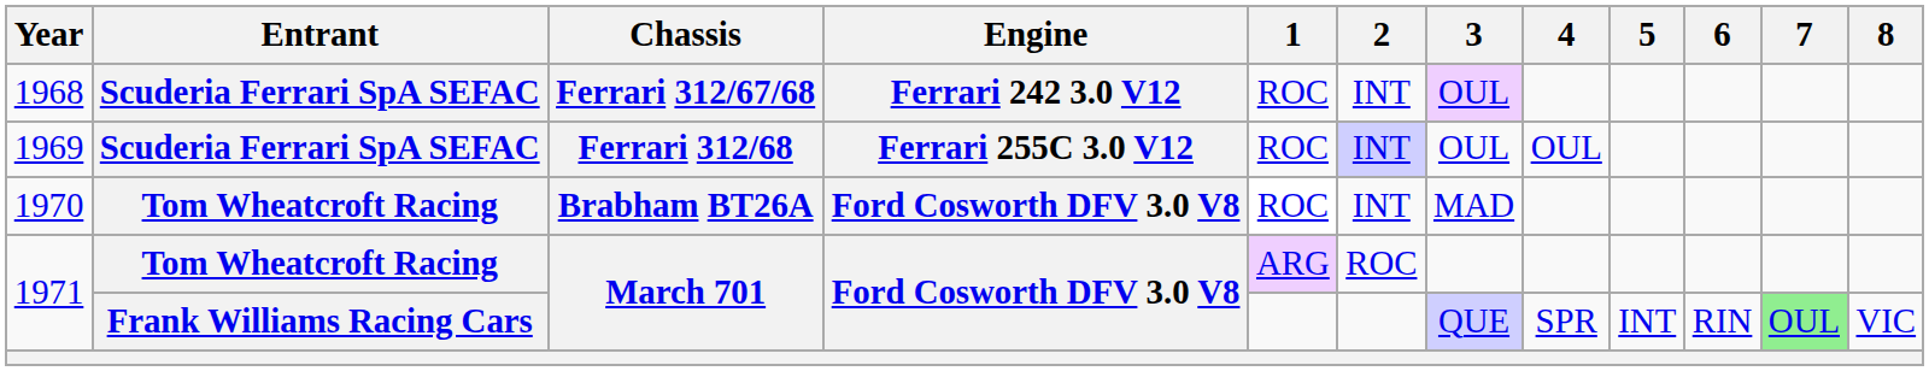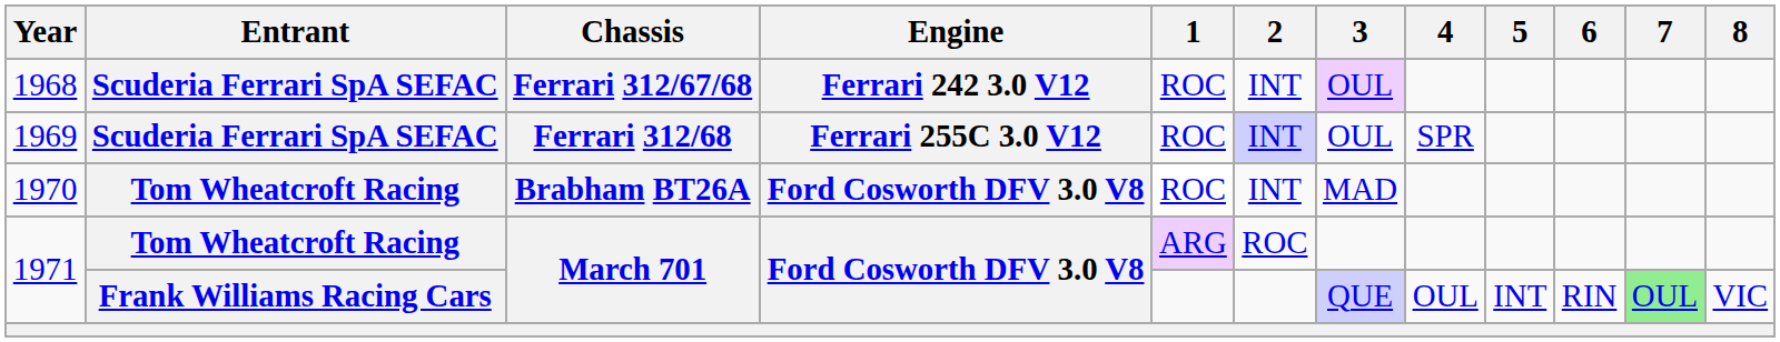1969 | 4: OUL -> SPR
1971 / Frank Williams Racing Cars | 4: SPR -> OUL
